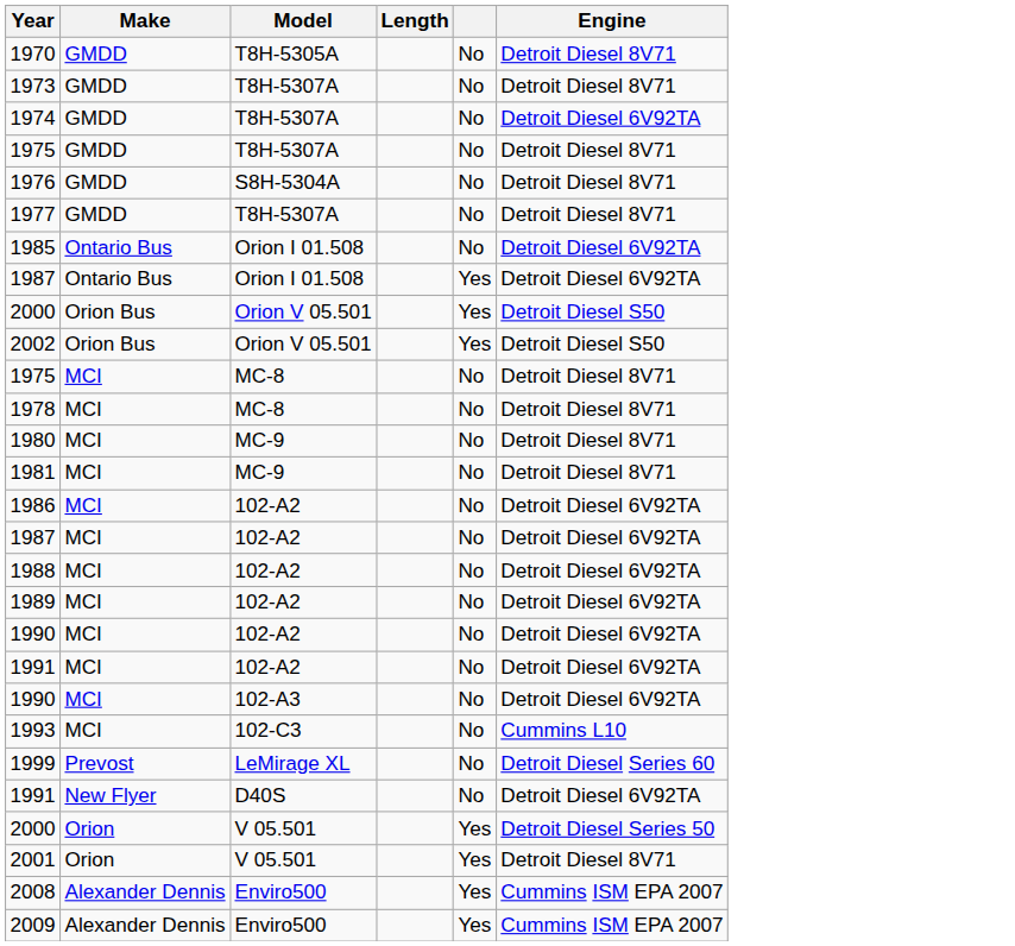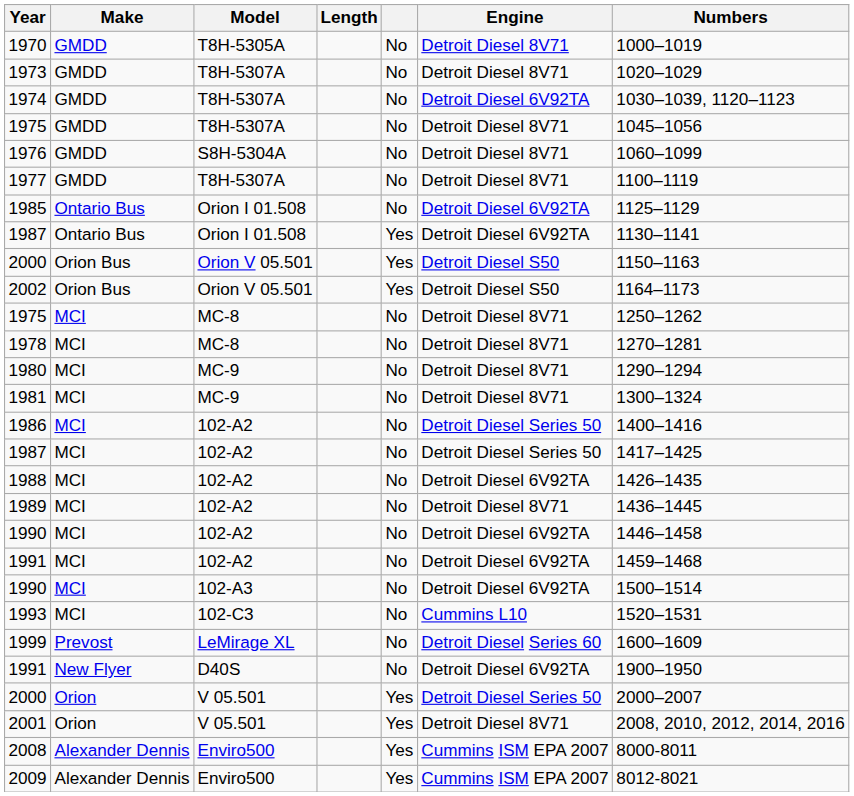+ column: Numbers | 1000–1019 | 1020–1029 | 1030–1039, 1120–1123 | 1045–1056 | 1060–1099 | 1100–1119 | 1125–1129 | 1130–1141 | 1150–1163 | 1164–1173 | 1250–1262 | 1270–1281 | 1290–1294 | 1300–1324 | 1400–1416 | 1417–1425 | 1426–1435 | 1436–1445 | 1446–1458 | 1459–1468 | 1500–1514 | 1520–1531 | 1600–1609 | 1900–1950 | 2000–2007 | 2008, 2010, 2012, 2014, 2016 | 8000-8011 | 8012-8021
1986 | Engine: Detroit Diesel 6V92TA -> Detroit Diesel Series 50
1987 / 102-A2 | Engine: Detroit Diesel 6V92TA -> Detroit Diesel Series 50
1989 | Engine: Detroit Diesel 6V92TA -> Detroit Diesel 8V71
